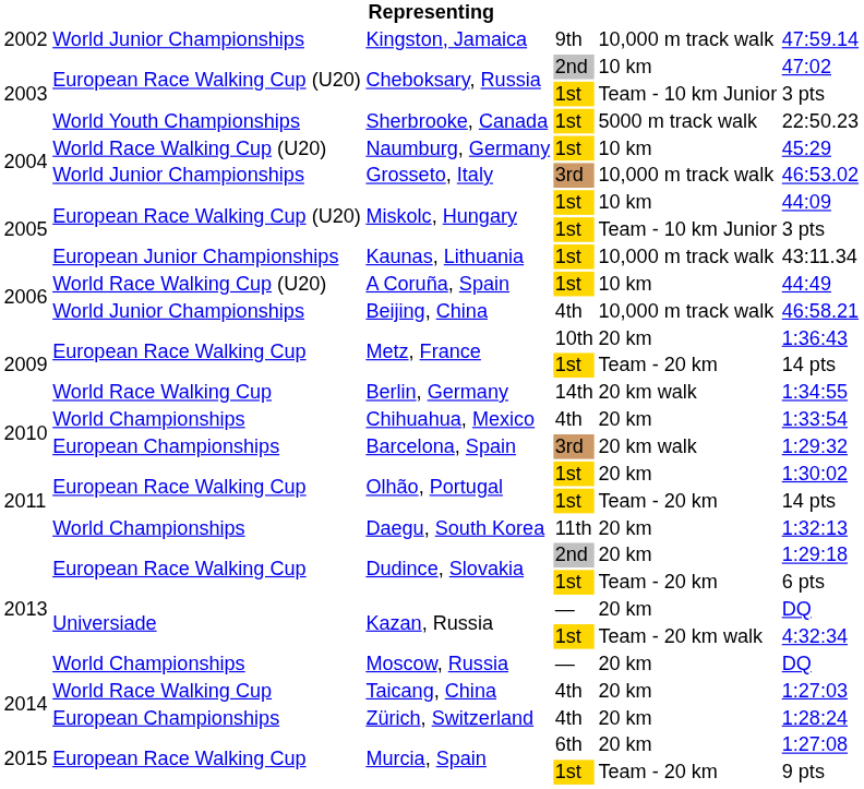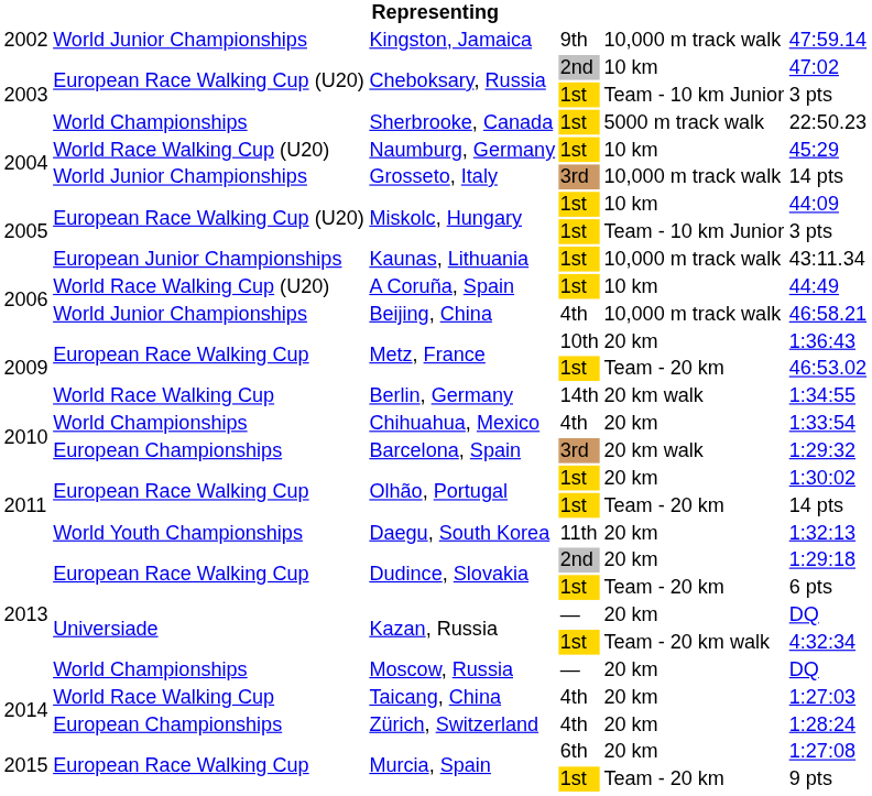Sherbrooke, Canada | column 2: World Youth Championships -> World Championships
Grosseto, Italy | column 6: 46:53.02 -> 14 pts
Metz, France / 1st | column 6: 14 pts -> 46:53.02
Daegu, South Korea | column 2: World Championships -> World Youth Championships
